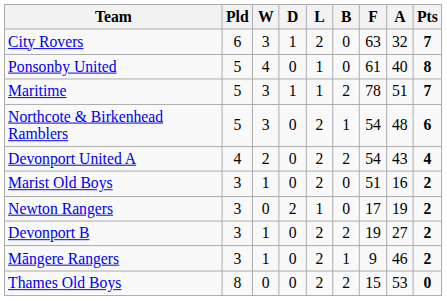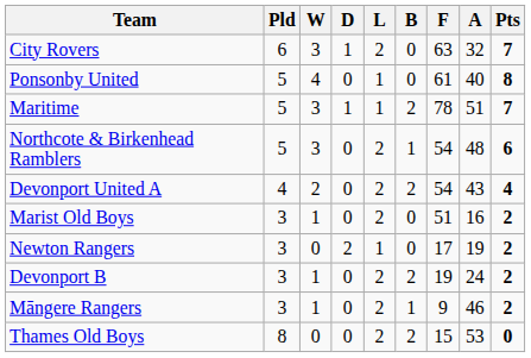Devonport B | A: 27 -> 24
